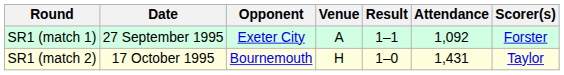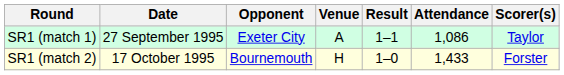SR1 (match 1) | Attendance: 1,092 -> 1,086
SR1 (match 1) | Scorer(s): Forster -> Taylor
SR1 (match 2) | Attendance: 1,431 -> 1,433
SR1 (match 2) | Scorer(s): Taylor -> Forster
